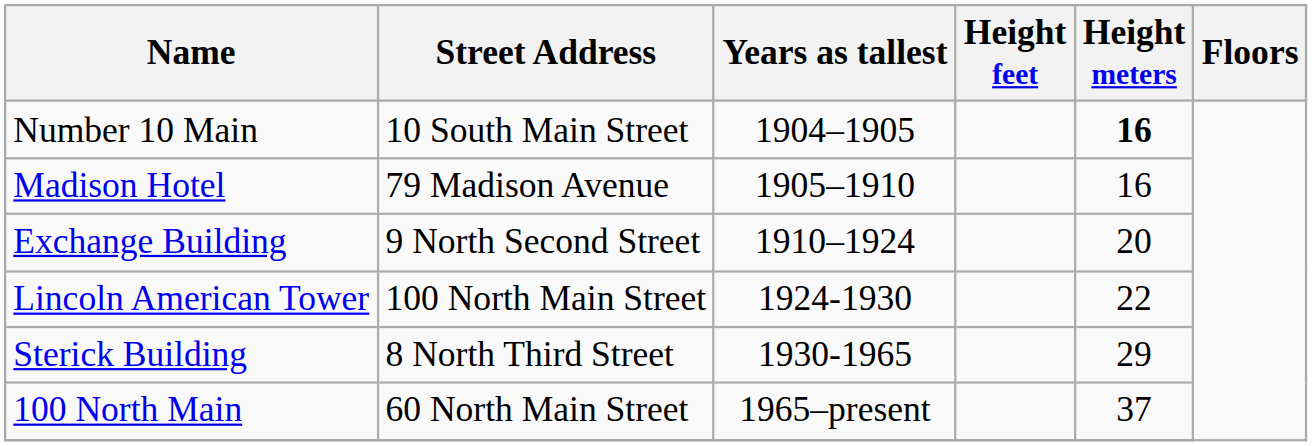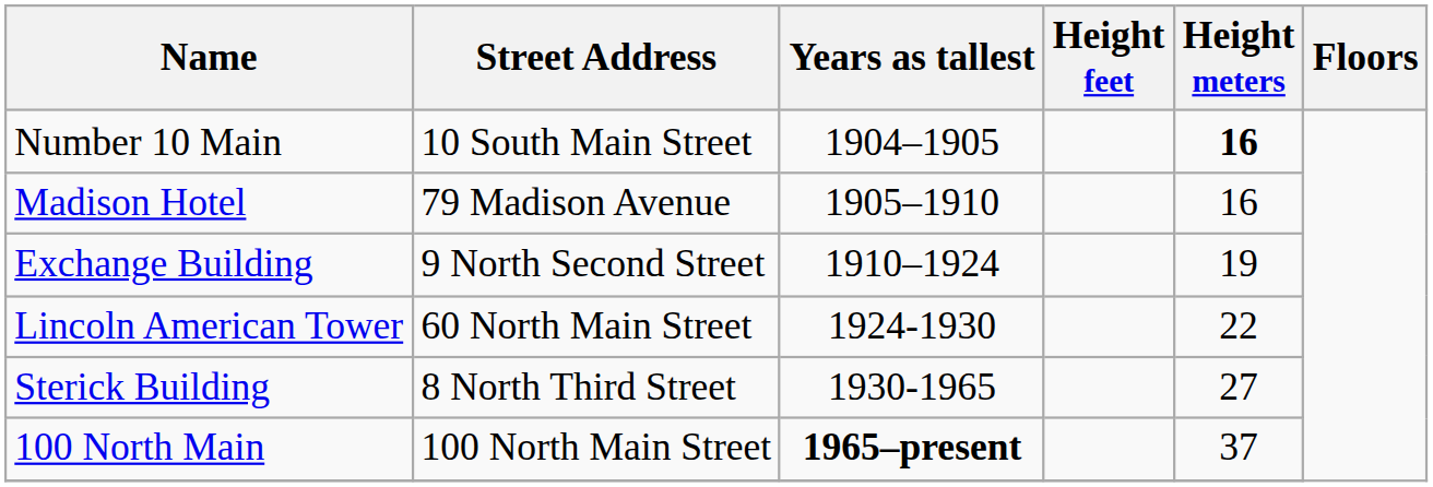Exchange Building | Height meters: 20 -> 19
Lincoln American Tower | Street Address: 100 North Main Street -> 60 North Main Street
Sterick Building | Height meters: 29 -> 27
100 North Main | Street Address: 60 North Main Street -> 100 North Main Street
100 North Main | Years as tallest: normal -> bold
